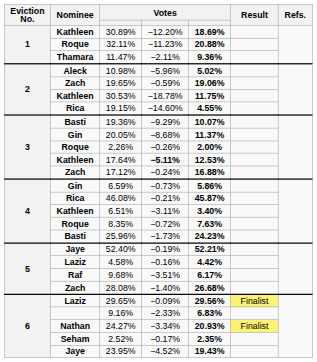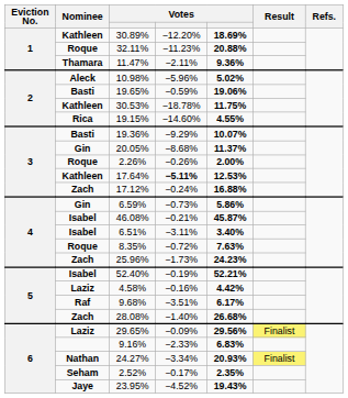19.65% | Nominee: Zach -> Basti
46.08% | Nominee: Rica -> Isabel
6.51% | Nominee: Kathleen -> Isabel
25.96% | Nominee: Basti -> Zach
52.40% | Nominee: Jaye -> Isabel
